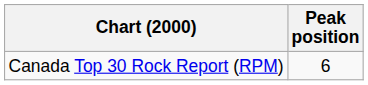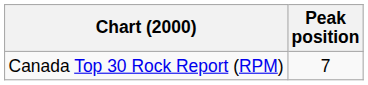Canada Top 30 Rock Report (RPM) | Peak position: 6 -> 7
